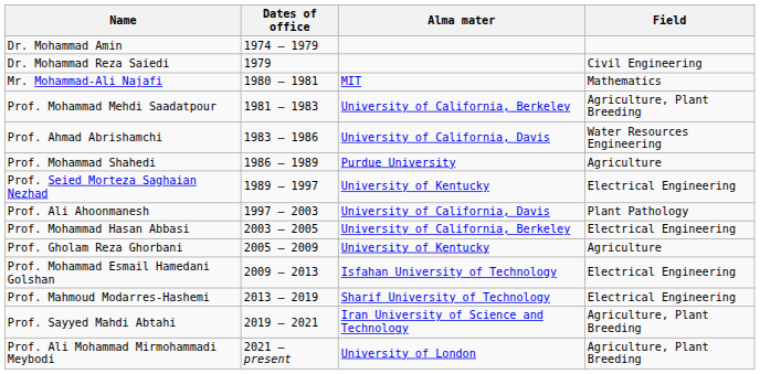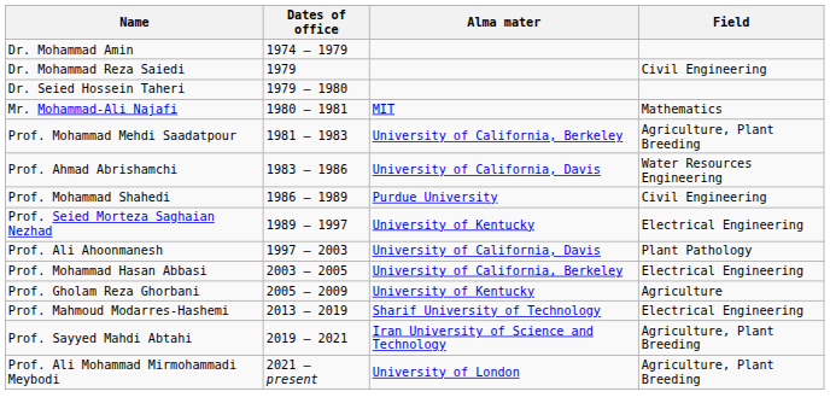+ row: Dr. Seied Hossein Taheri | 1979 – 1980
Prof. Mohammad Shahedi | Field: Agriculture -> Civil Engineering
- row: Prof. Mohammad Esmail Hamedani Golshan | 2009 – 2013 | Isfahan University of Technology | Electrical Engineering
